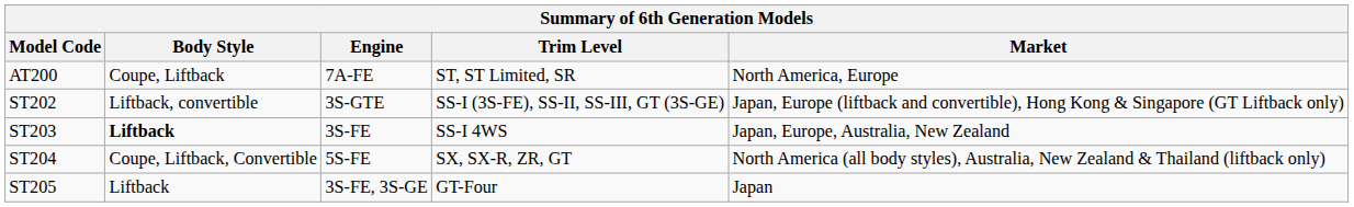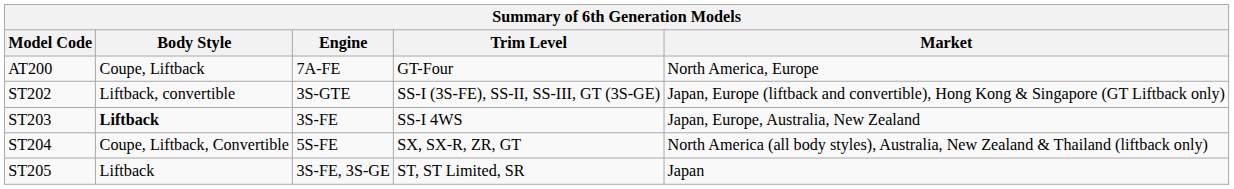AT200 | Trim Level: ST, ST Limited, SR -> GT-Four
ST205 | Trim Level: GT-Four -> ST, ST Limited, SR
